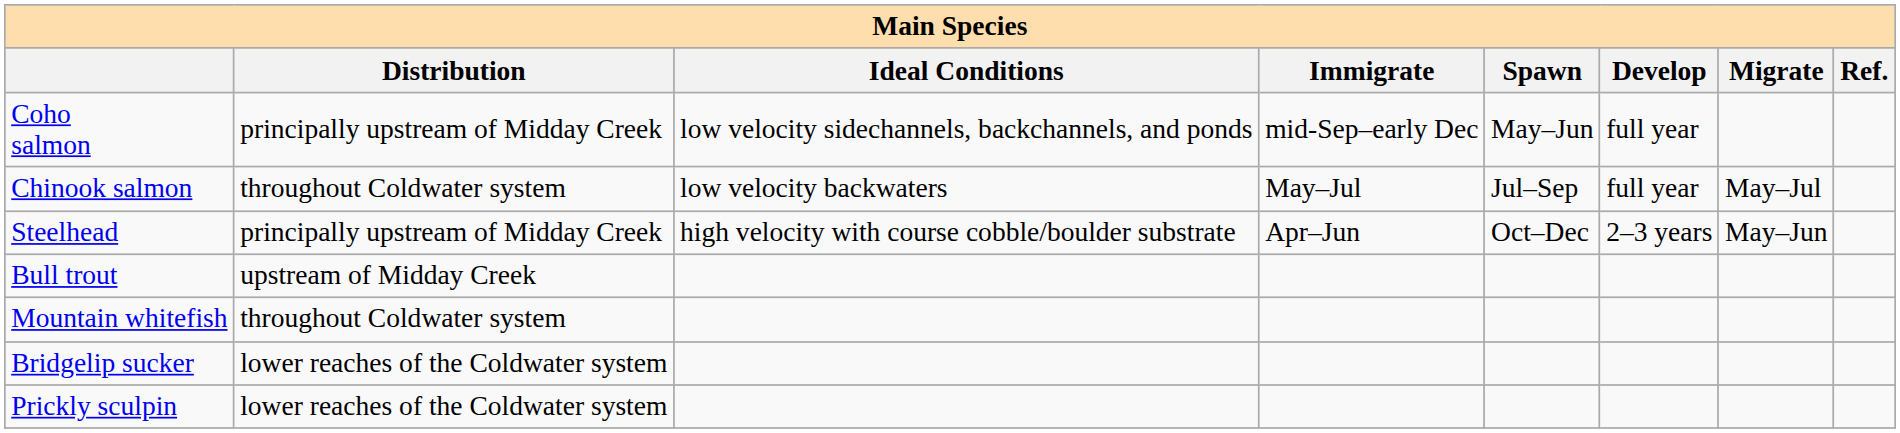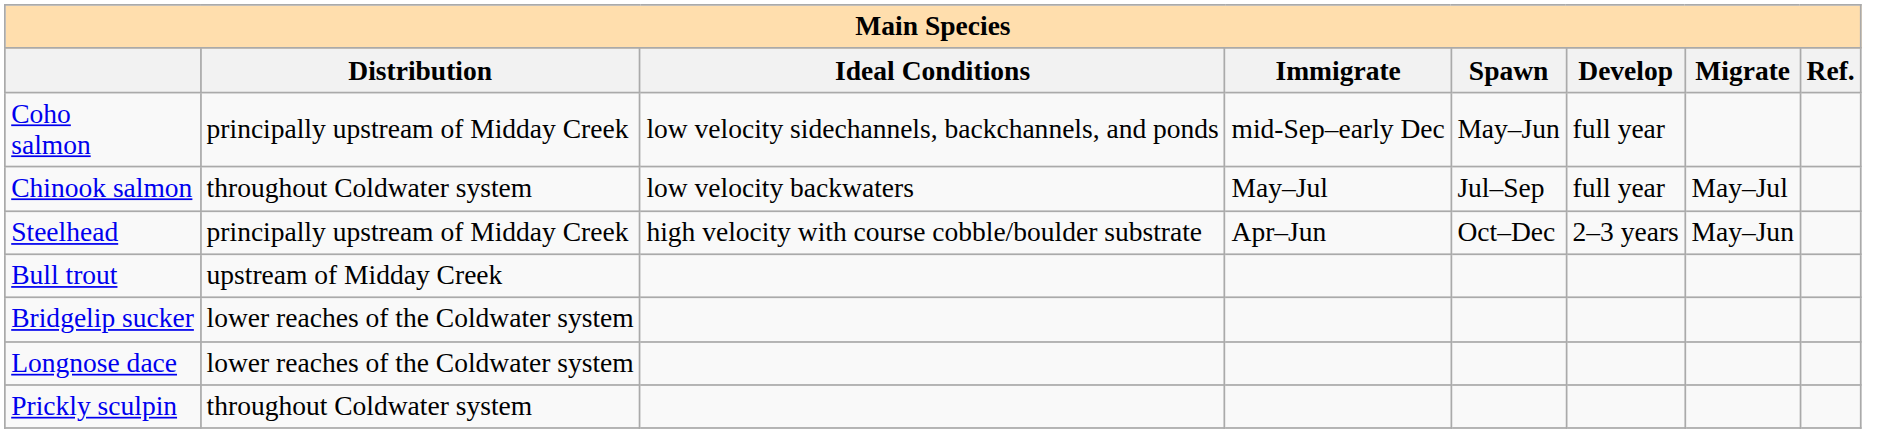- row: Mountain whitefish | throughout Coldwater system
+ row: Longnose dace | lower reaches of the Coldwater system
Prickly sculpin | Distribution: lower reaches of the Coldwater system -> throughout Coldwater system
